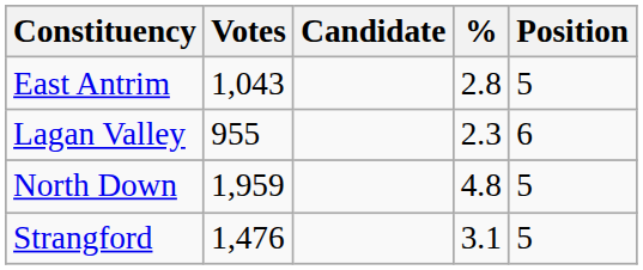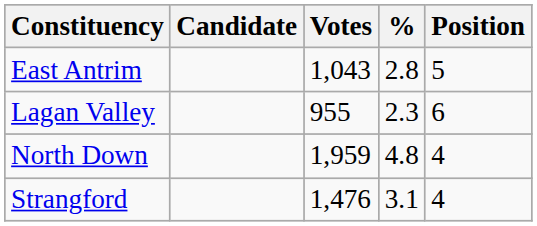columns swapped: Candidate <-> Votes
North Down | Position: 5 -> 4
Strangford | Position: 5 -> 4
